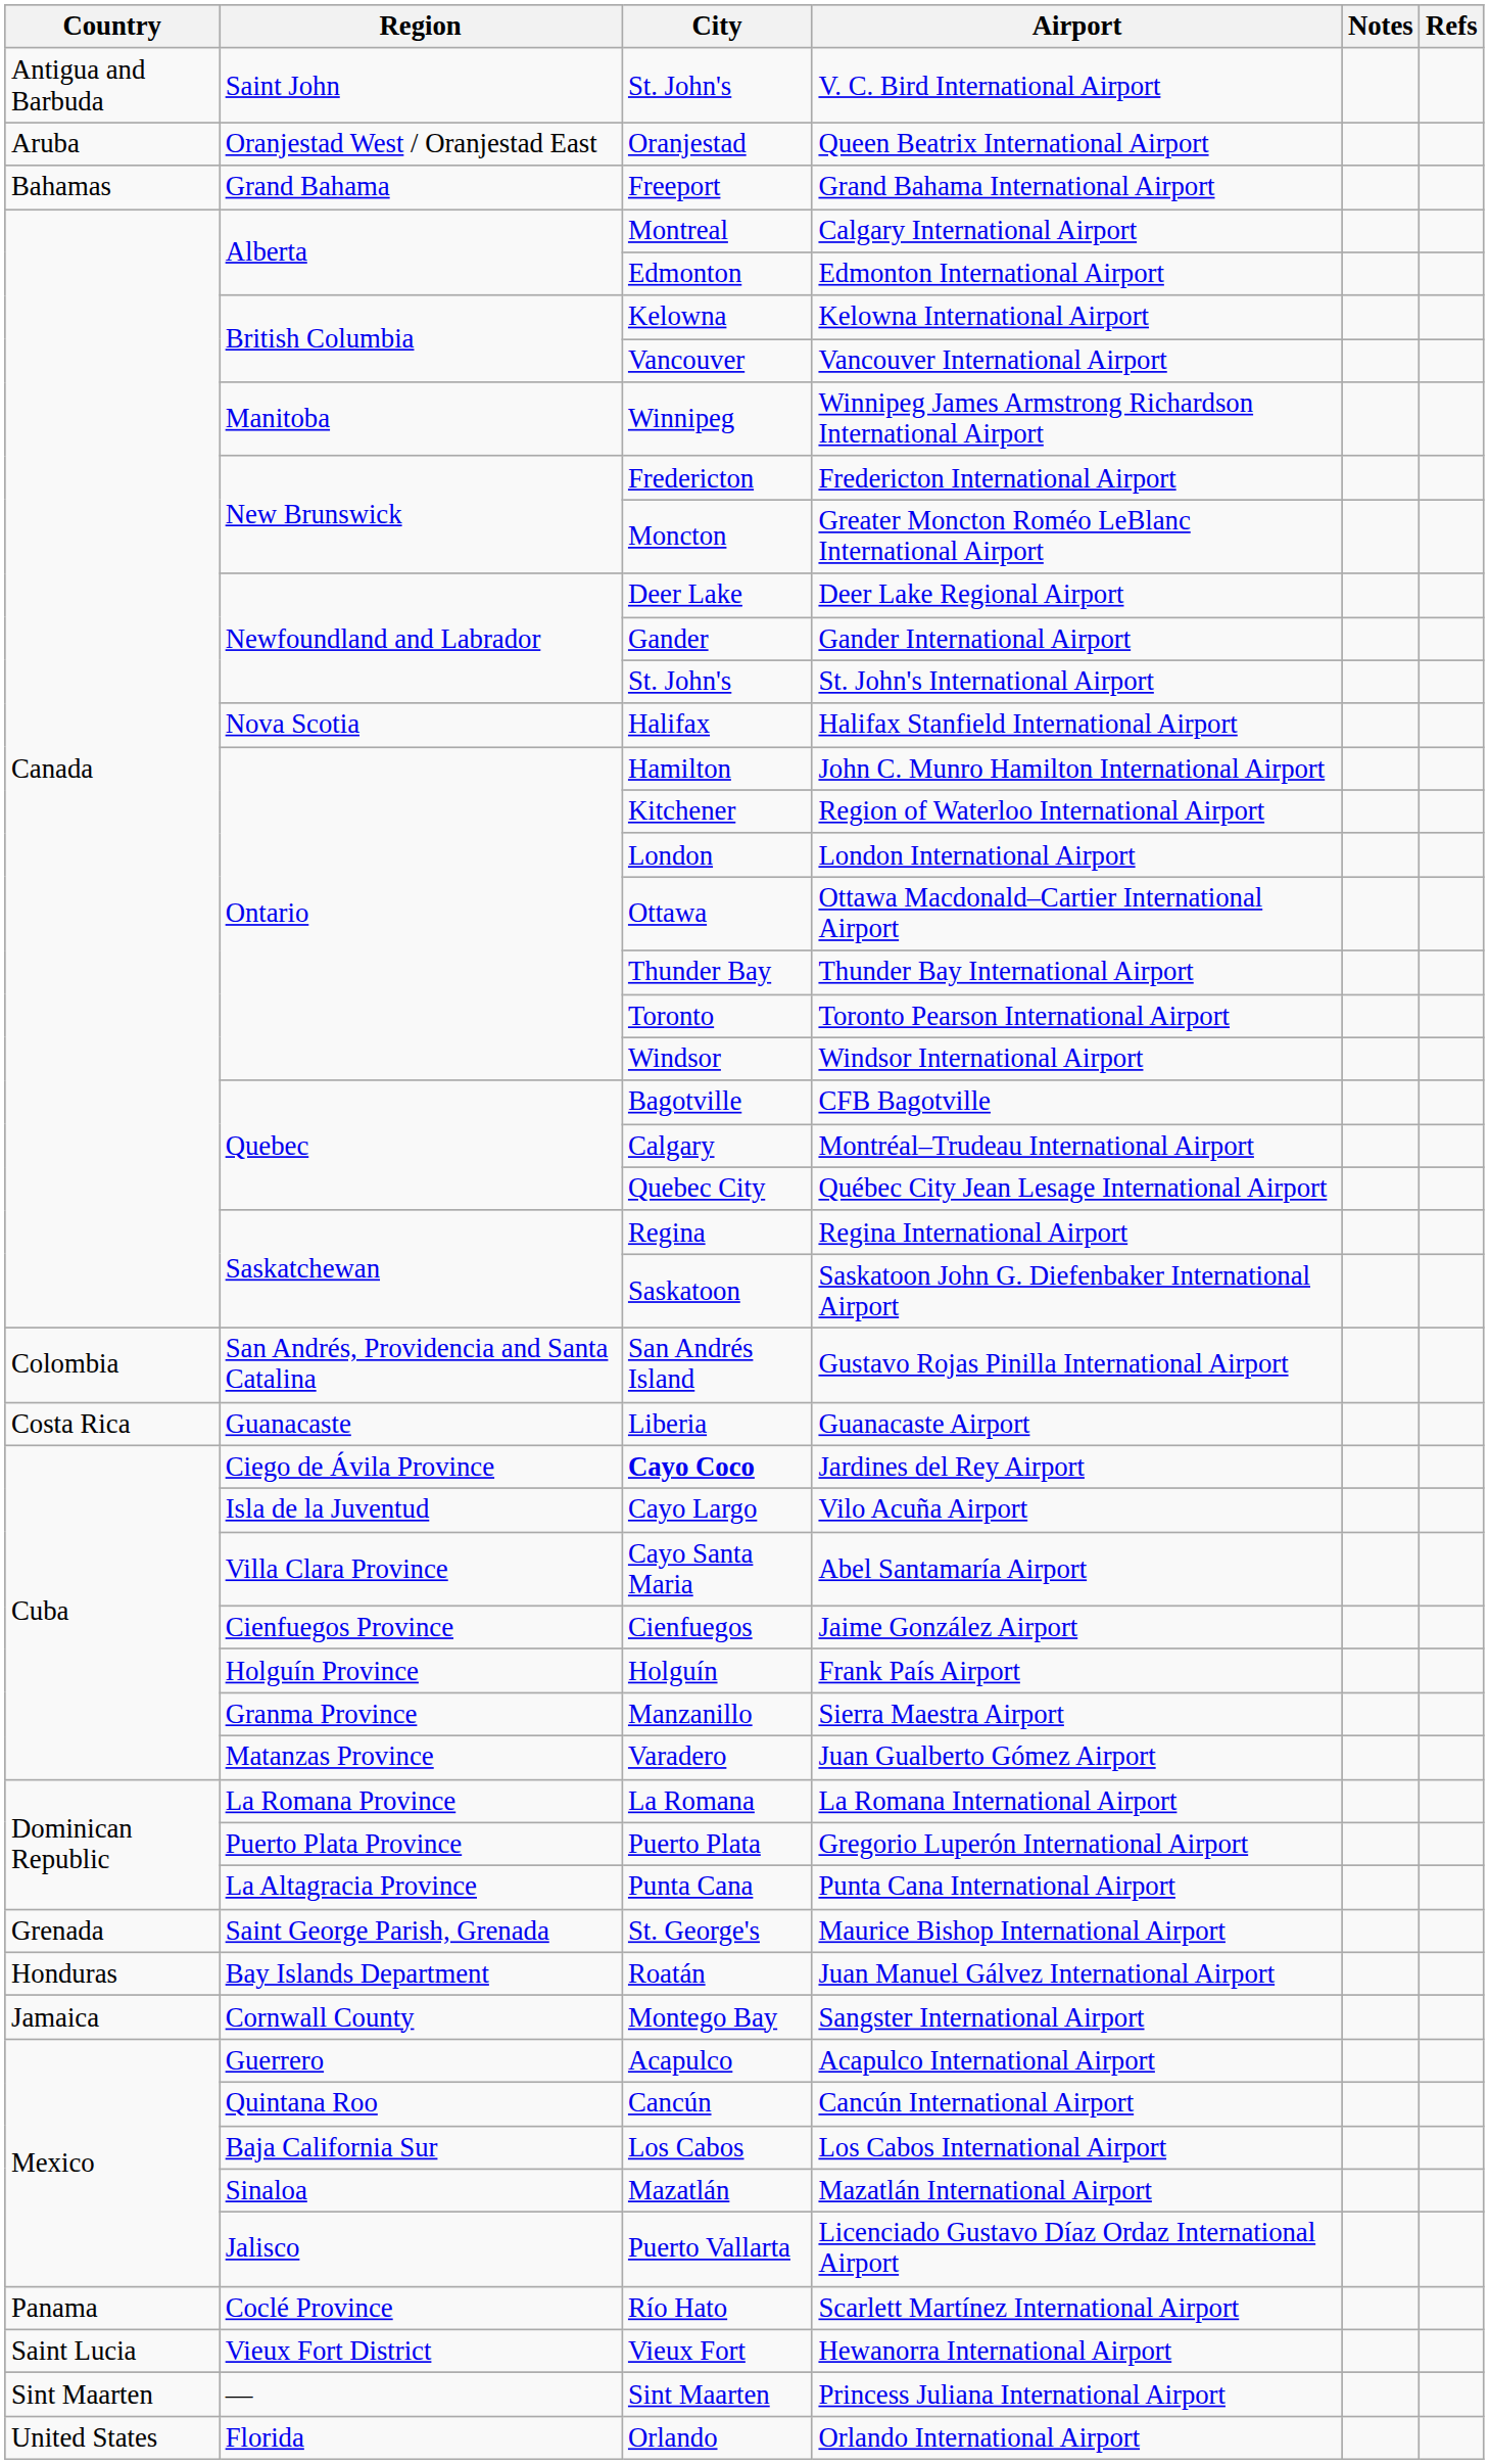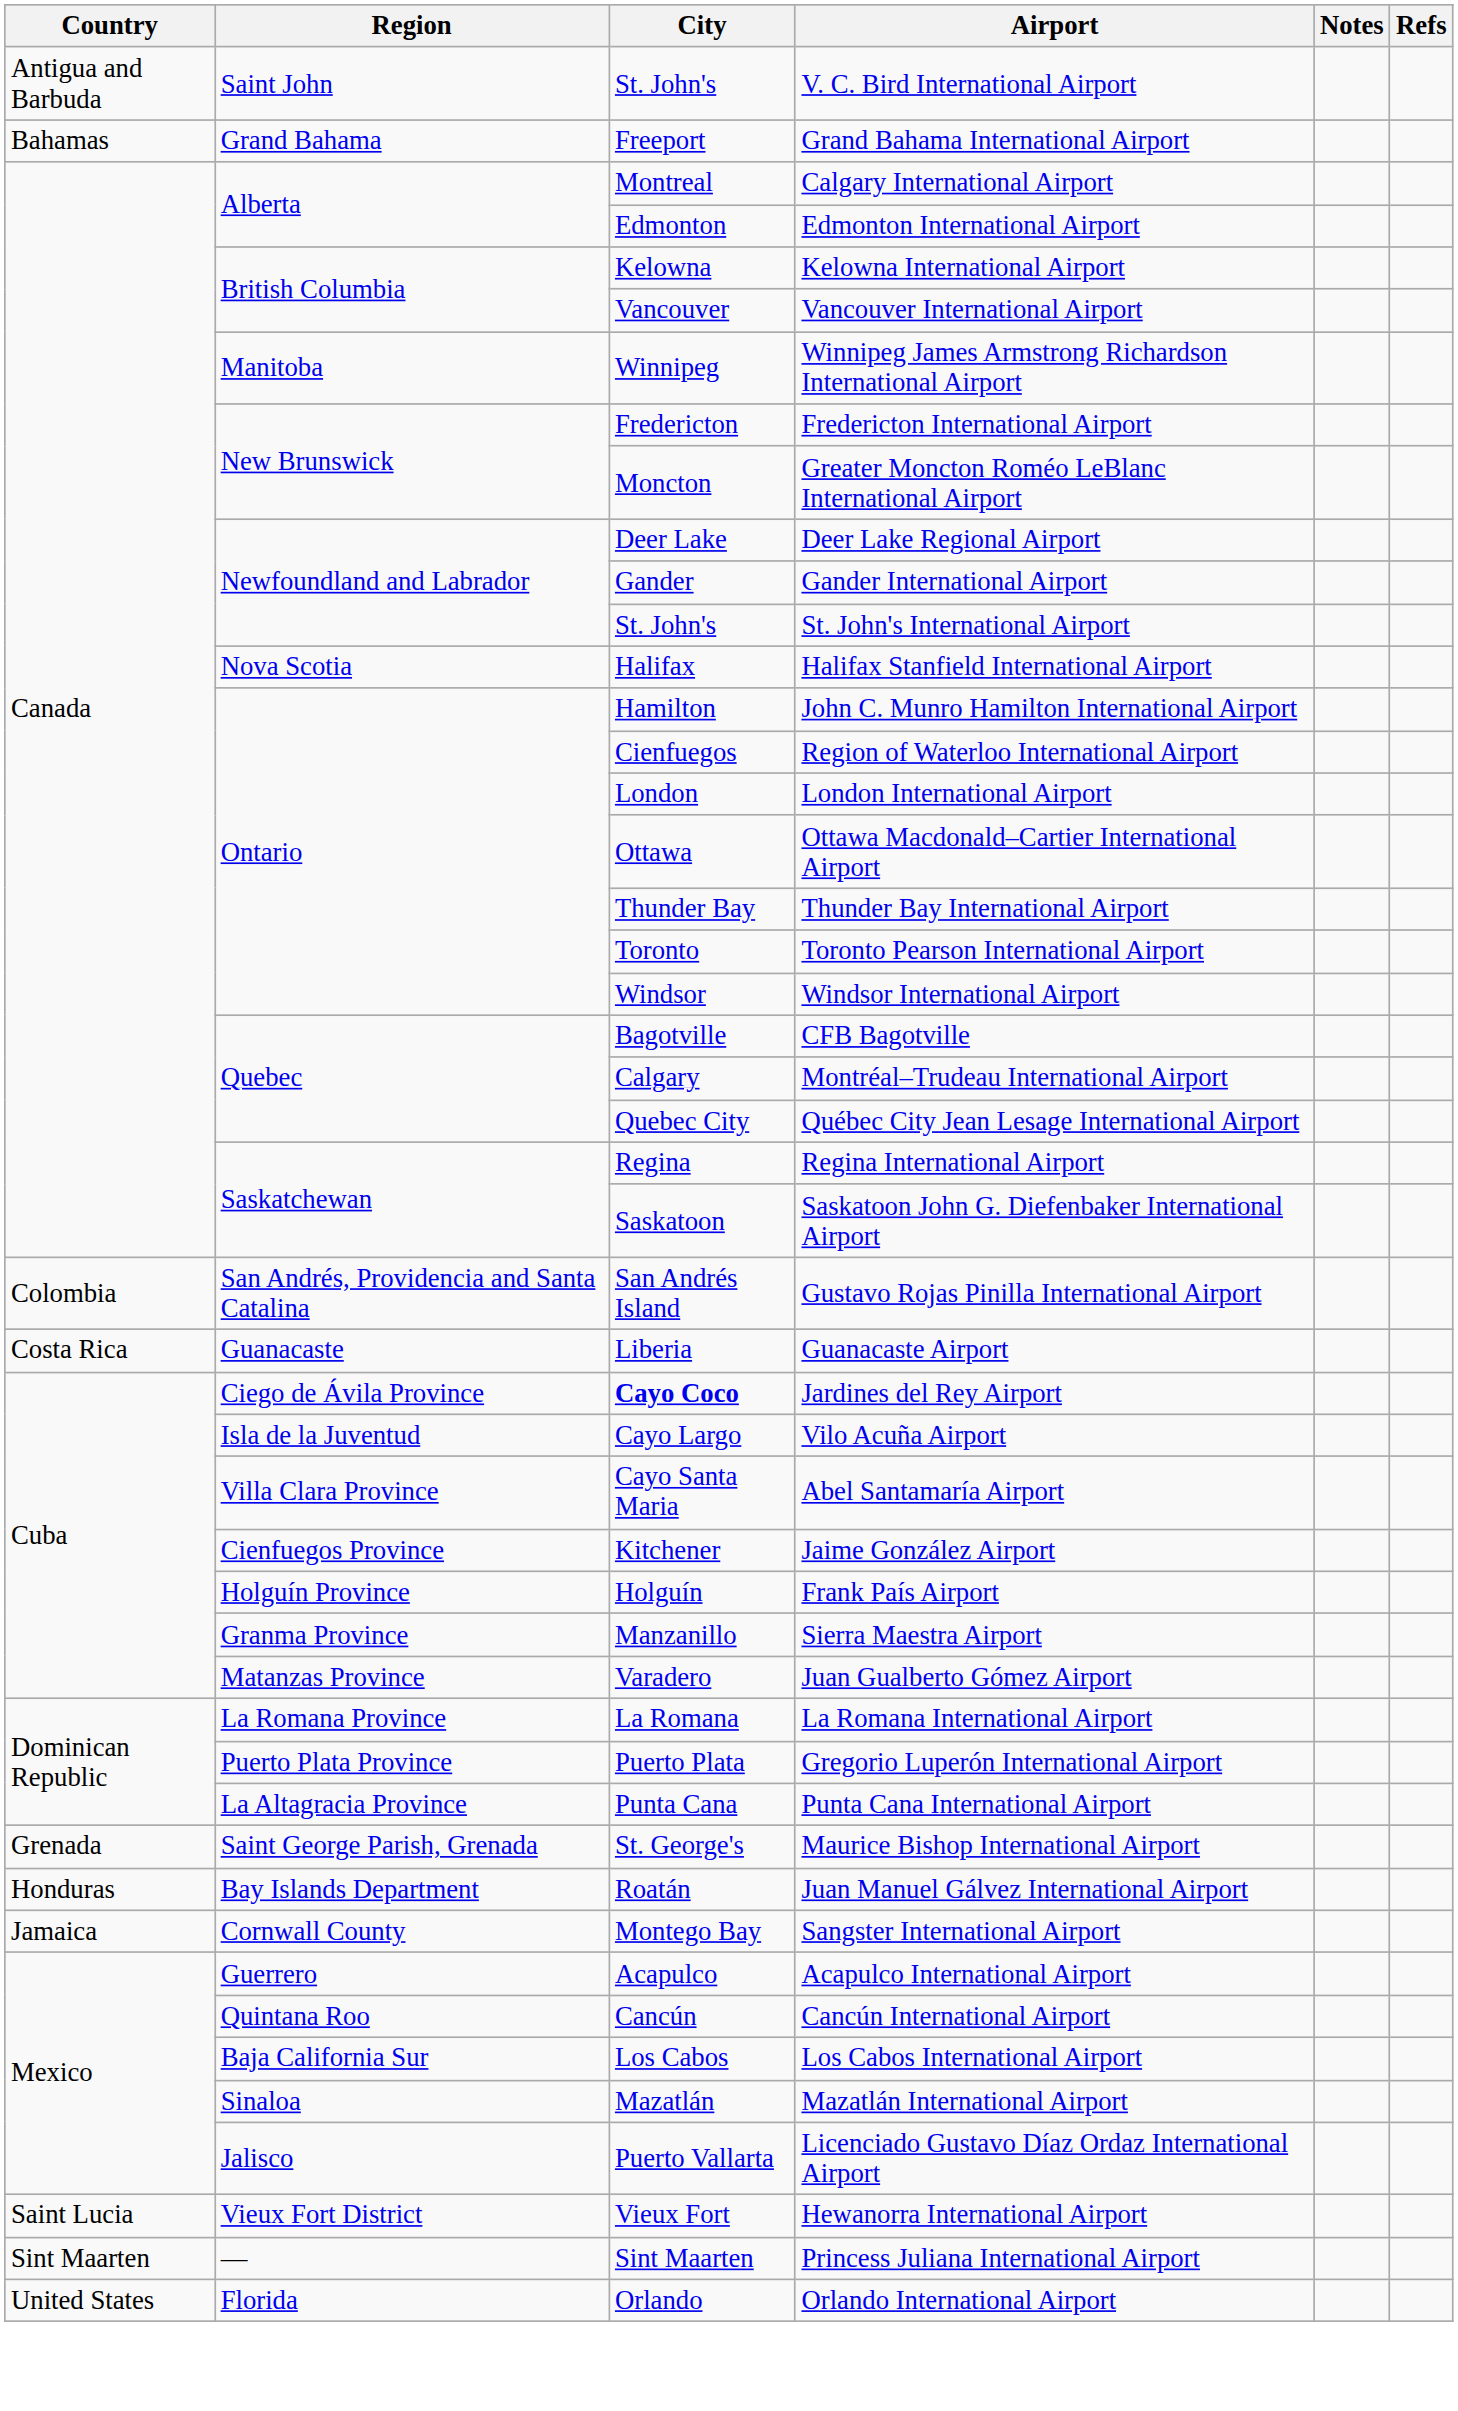- row: Aruba | Oranjestad West / Oranjestad East | Oranjestad | Queen Beatrix International Airport
Region of Waterloo International Airport | City: Kitchener -> Cienfuegos
Jaime González Airport | City: Cienfuegos -> Kitchener
- row: Panama | Coclé Province | Río Hato | Scarlett Martínez International Airport
